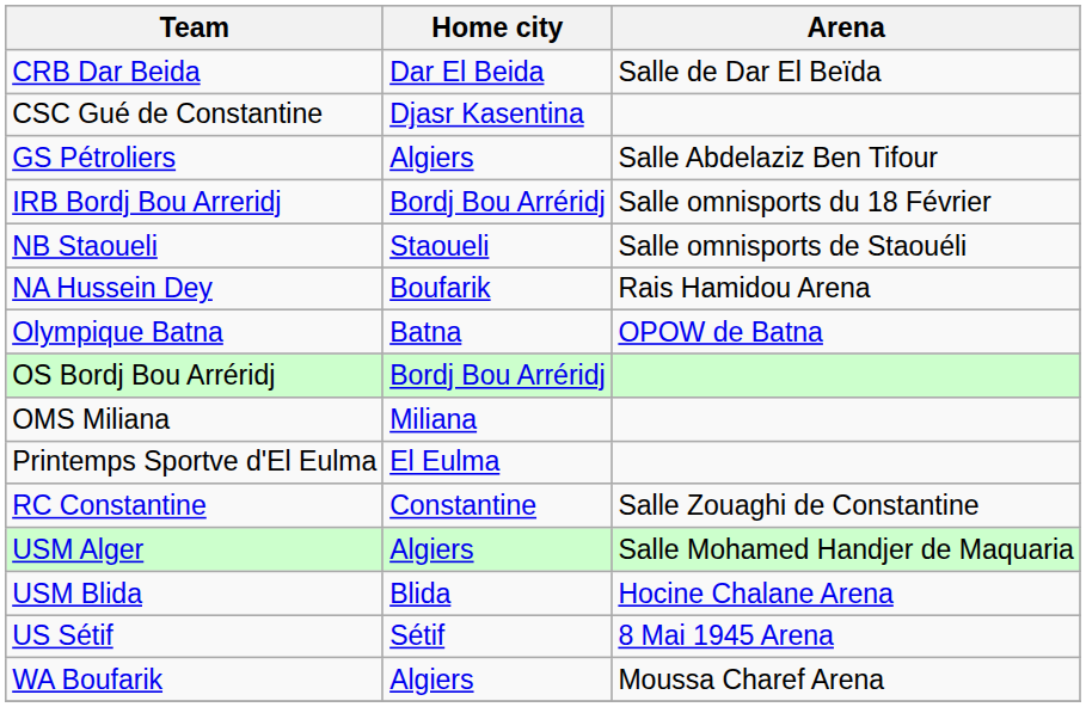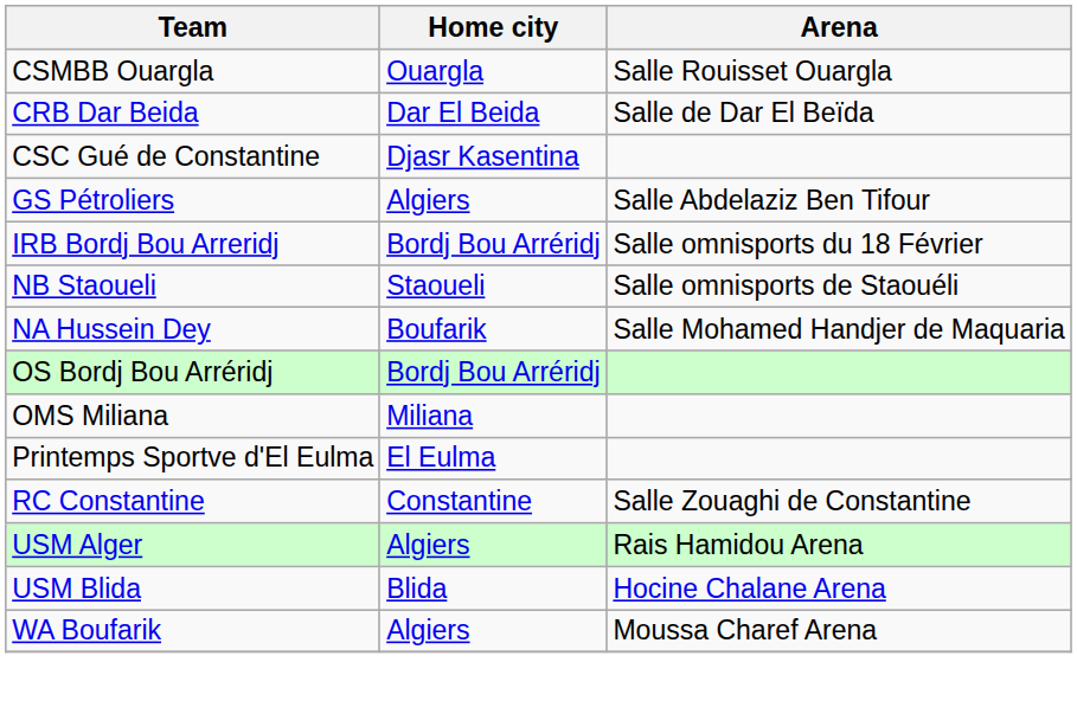+ row: CSMBB Ouargla | Ouargla | Salle Rouisset Ouargla
NA Hussein Dey | Arena: Rais Hamidou Arena -> Salle Mohamed Handjer de Maquaria
- row: Olympique Batna | Batna | OPOW de Batna
USM Alger | Arena: Salle Mohamed Handjer de Maquaria -> Rais Hamidou Arena
- row: US Sétif | Sétif | 8 Mai 1945 Arena
